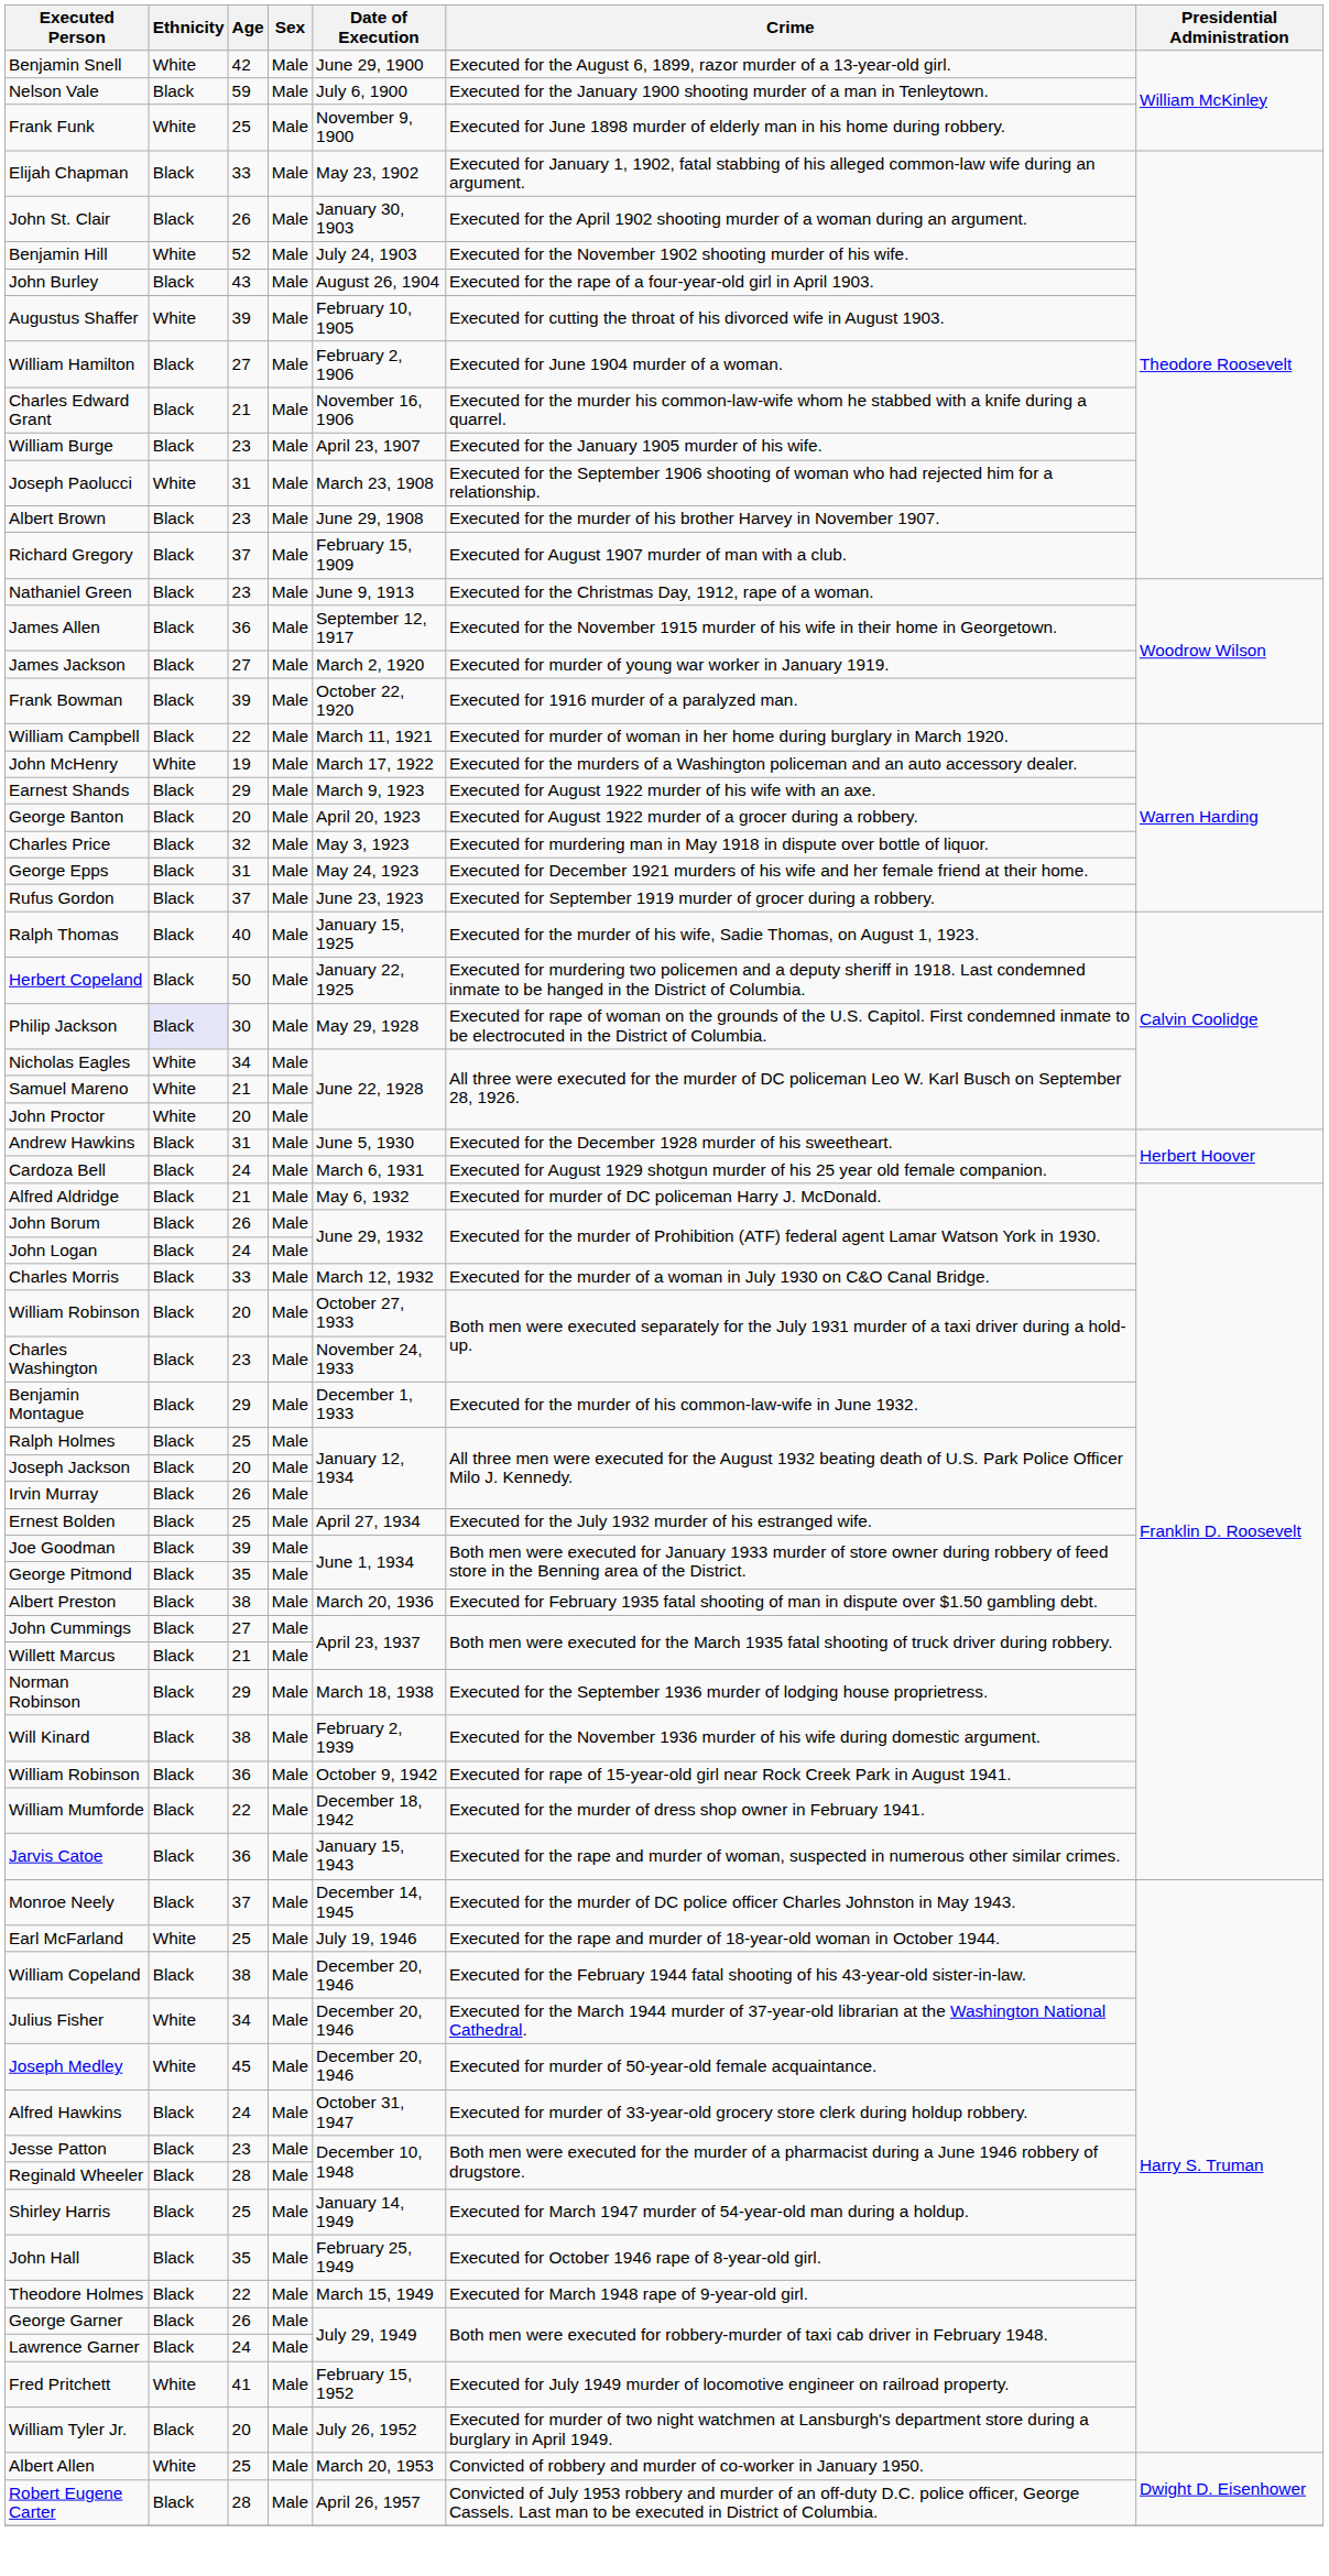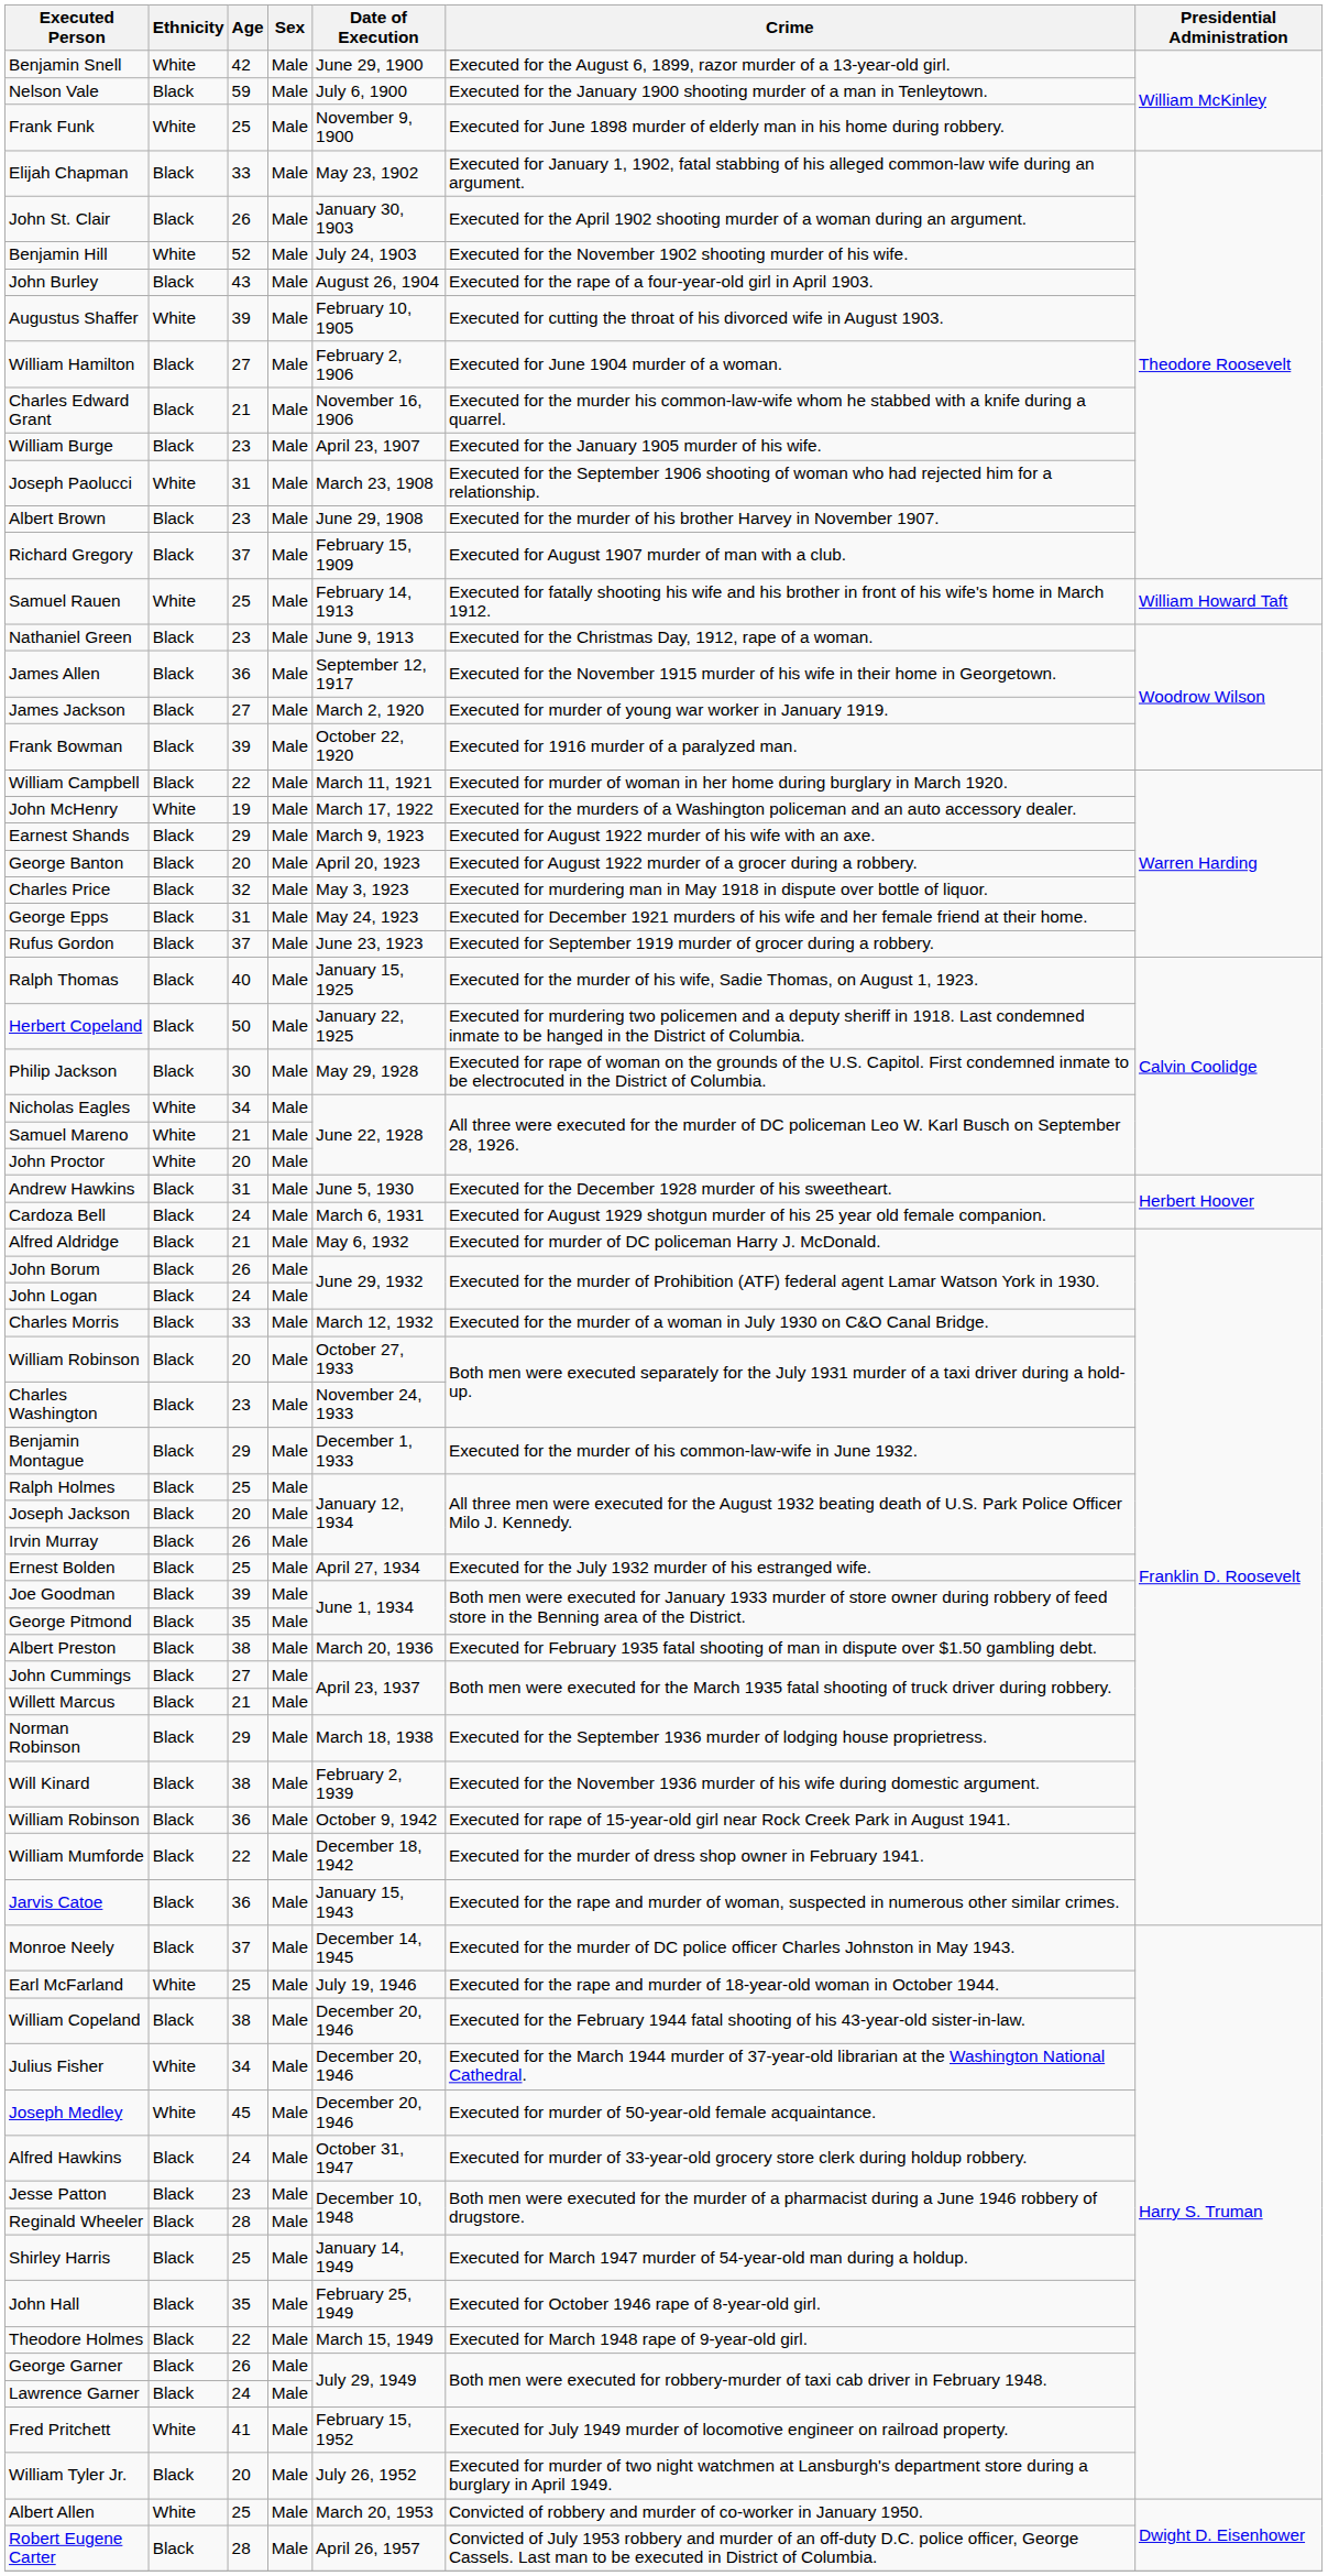+ row: Samuel Rauen | White | 25 | Male | February 14, 1913 | Executed for fatally shooting his wife and his brother in front of his wife's home in March 1912. | William Howard Taft
Philip Jackson | Ethnicity: lavender background -> no background
